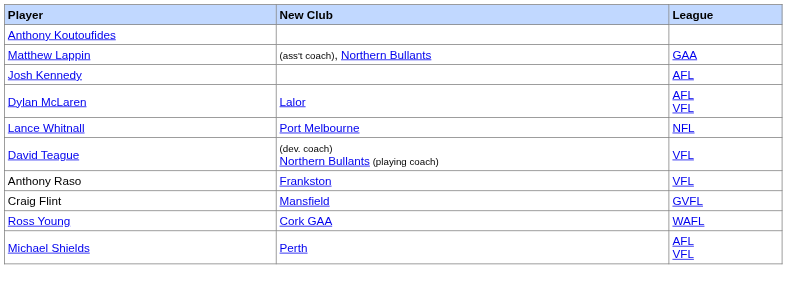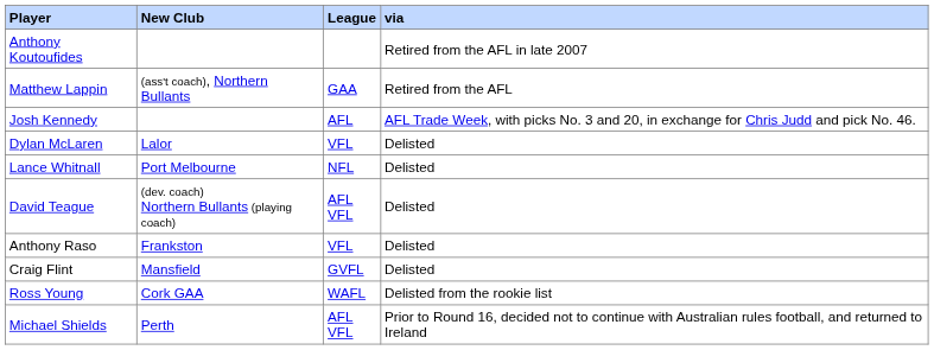+ column: via | Retired from the AFL in late 2007 | Retired from the AFL | AFL Trade Week, with picks No. 3 and 20, in exchange for Chris Judd and pick No. 46. | Delisted | Delisted | Delisted | Delisted | Delisted | Delisted from the rookie list | Prior to Round 16, decided not to continue with Australian rules football, and returned to Ireland
Dylan McLaren | League: AFL VFL -> VFL
David Teague | League: VFL -> AFL VFL
